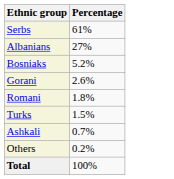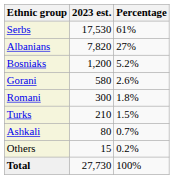+ column: 2023 est. | 17,530 | 7,820 | 1,200 | 580 | 300 | 210 | 80 | 15 | 27,730
